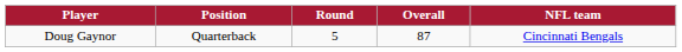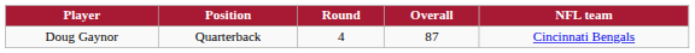Doug Gaynor | Round: 5 -> 4
